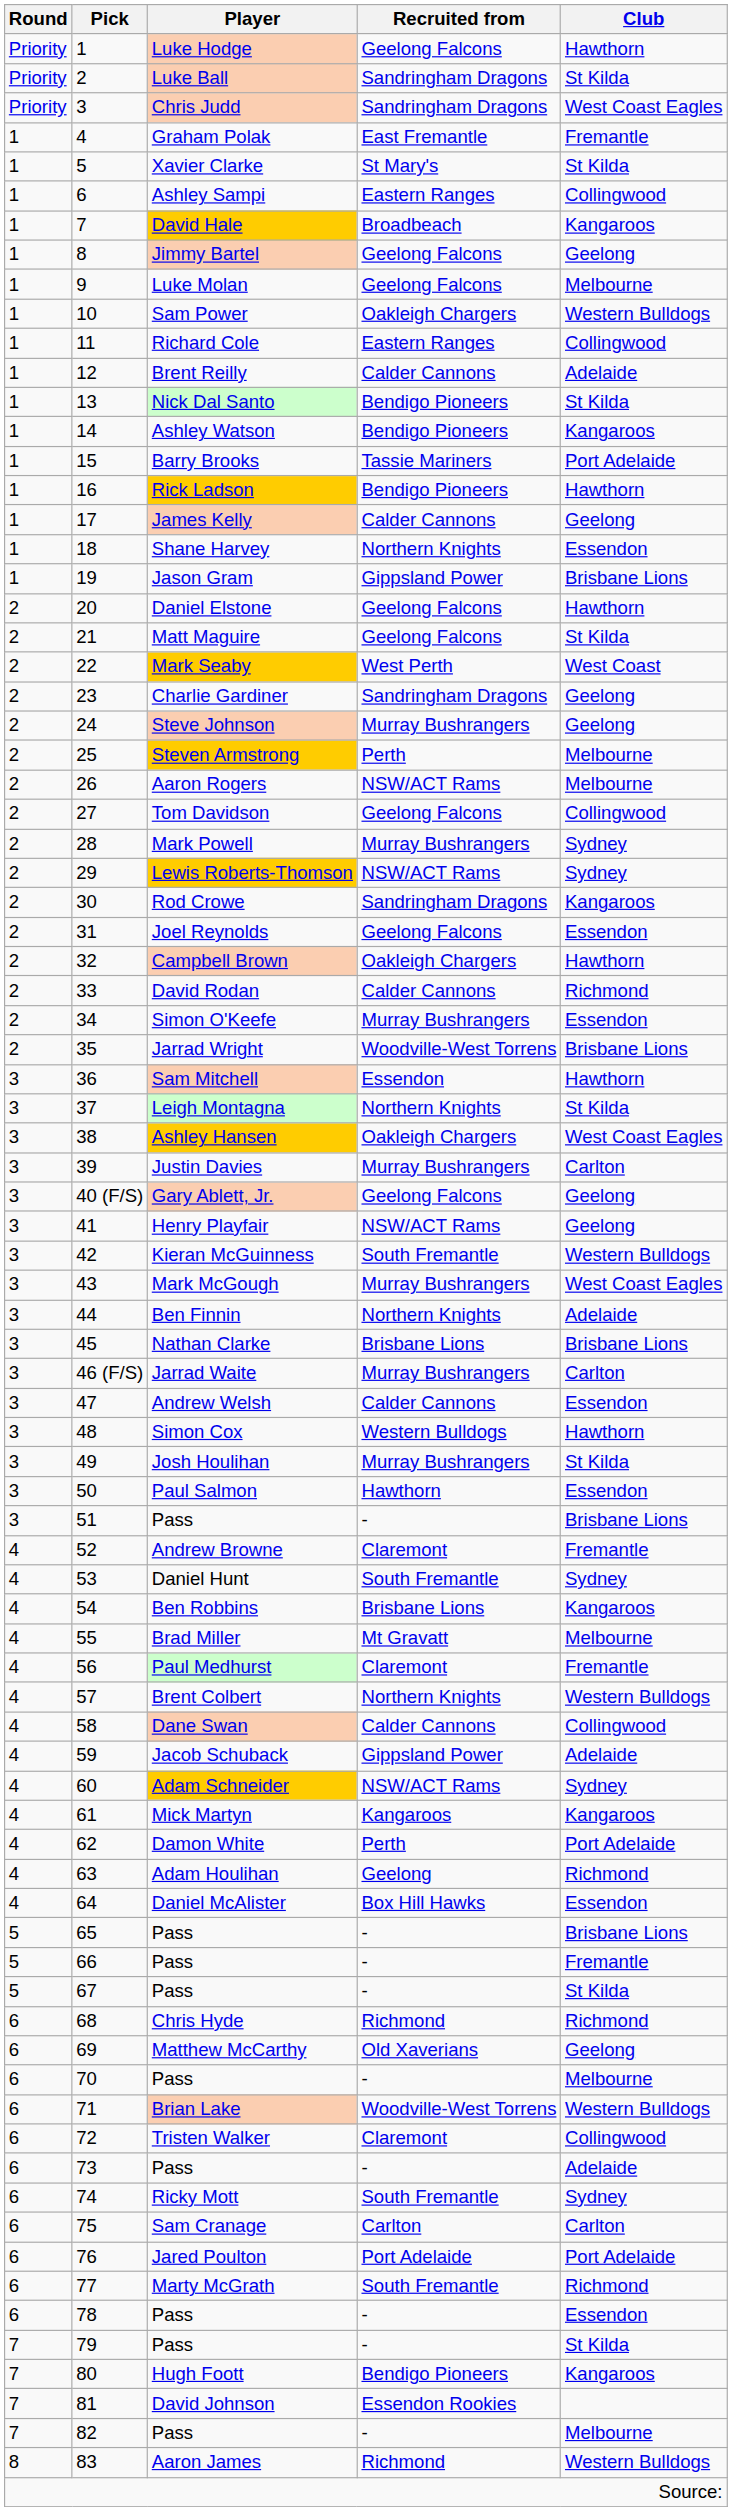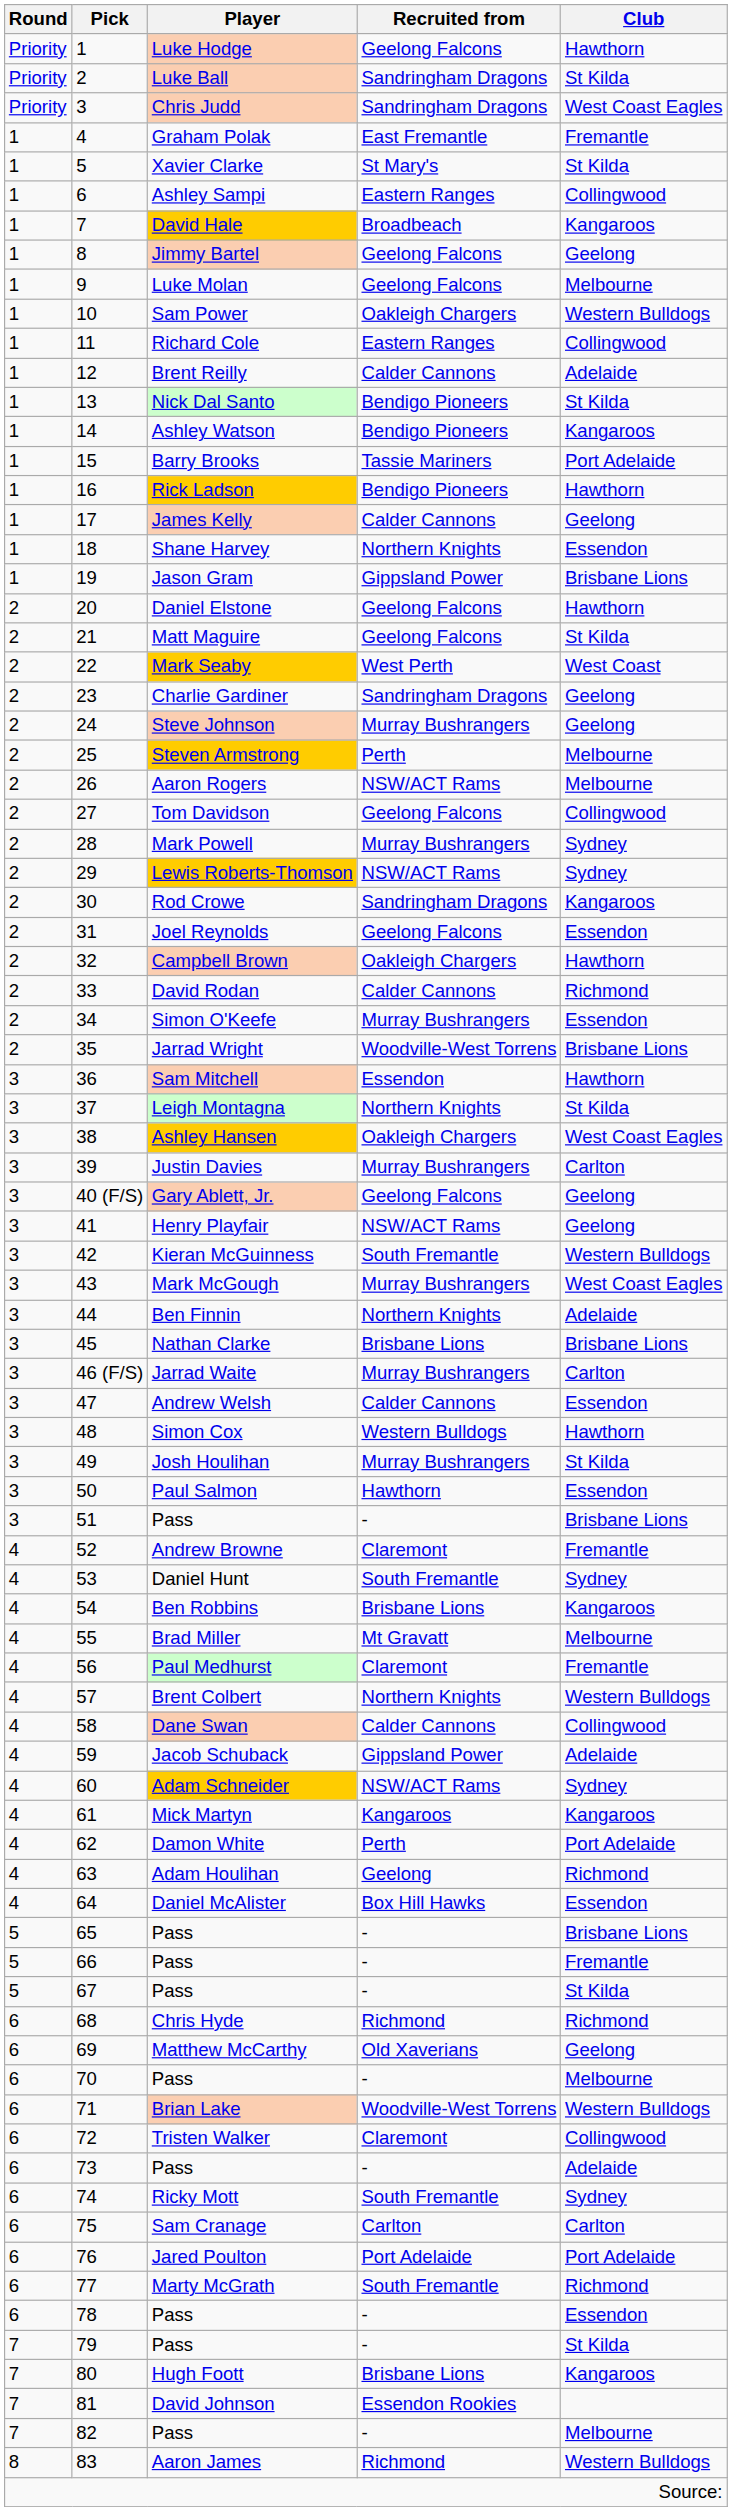Hugh Foott | Recruited from: Bendigo Pioneers -> Brisbane Lions
